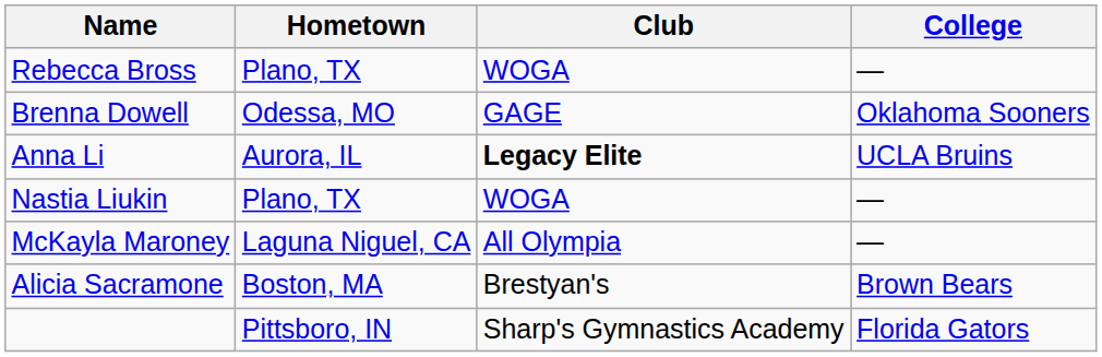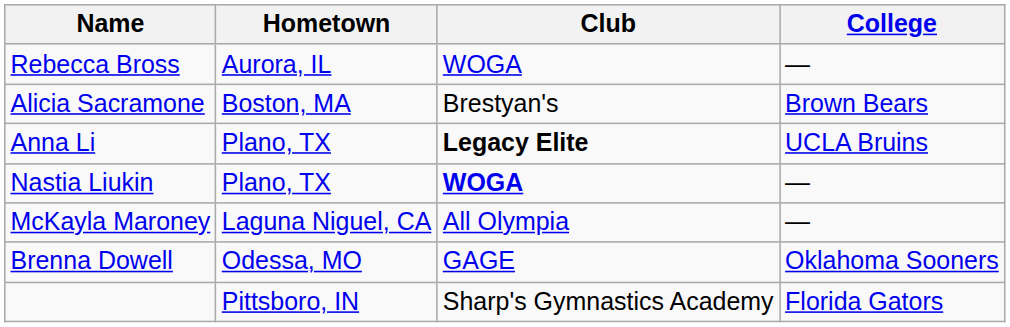Rebecca Bross | Hometown: Plano, TX -> Aurora, IL
rows swapped: Brenna Dowell <-> Alicia Sacramone
Anna Li | Hometown: Aurora, IL -> Plano, TX
Nastia Liukin | Club: normal -> bold
